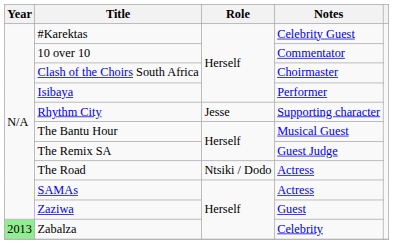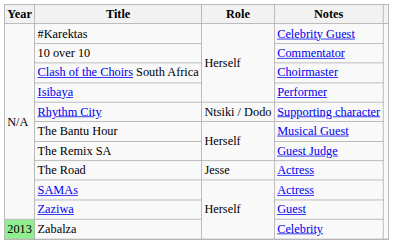Rhythm City | Role: Jesse -> Ntsiki / Dodo
The Road | Role: Ntsiki / Dodo -> Jesse
